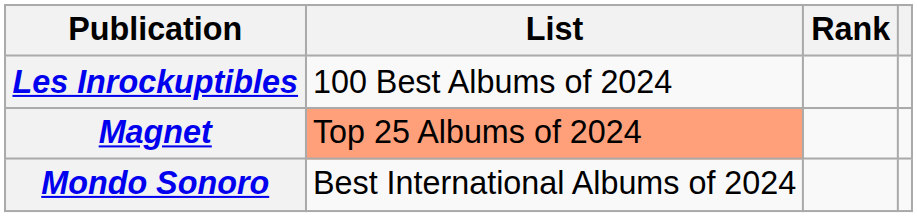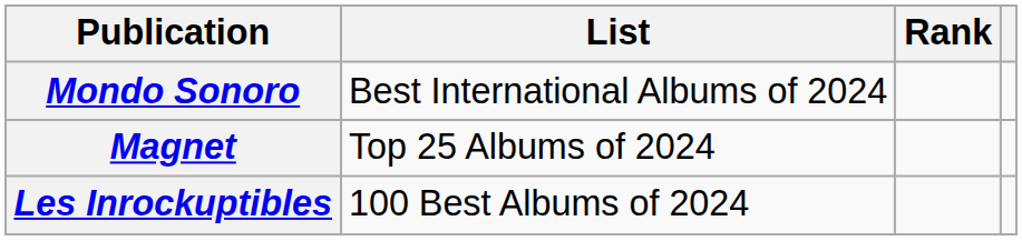rows swapped: Les Inrockuptibles <-> Mondo Sonoro
Magnet | List: lightsalmon background -> no background
